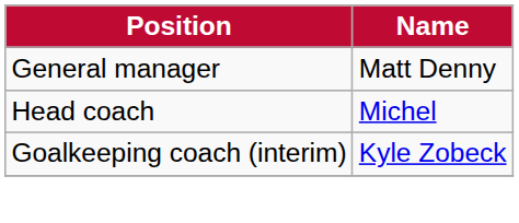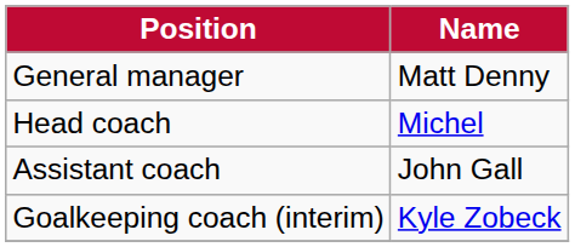+ row: Assistant coach | John Gall
